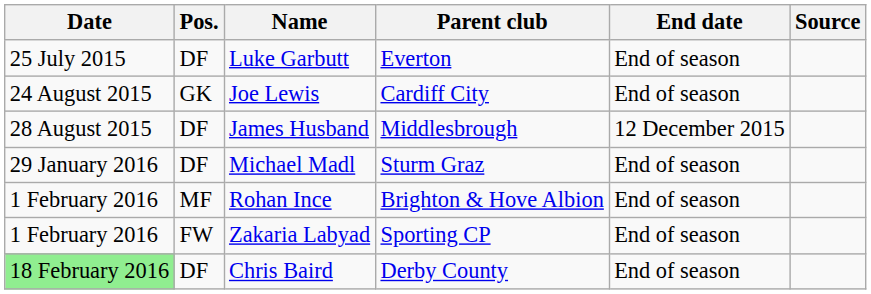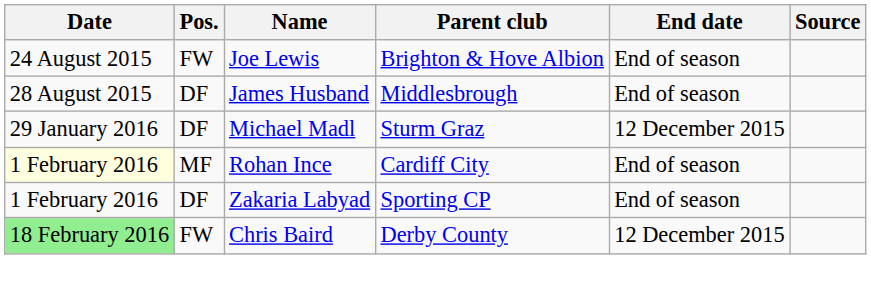- row: 25 July 2015 | DF | Luke Garbutt | Everton | End of season
Joe Lewis | Pos.: GK -> FW
Joe Lewis | Parent club: Cardiff City -> Brighton & Hove Albion
James Husband | End date: 12 December 2015 -> End of season
Michael Madl | End date: End of season -> 12 December 2015
Rohan Ince | Date: no background -> lightyellow background
Rohan Ince | Parent club: Brighton & Hove Albion -> Cardiff City
Zakaria Labyad | Pos.: FW -> DF
Chris Baird | Pos.: DF -> FW
Chris Baird | End date: End of season -> 12 December 2015
